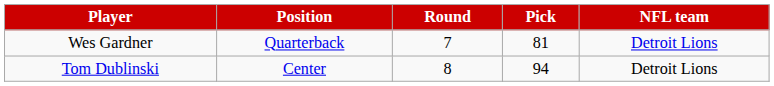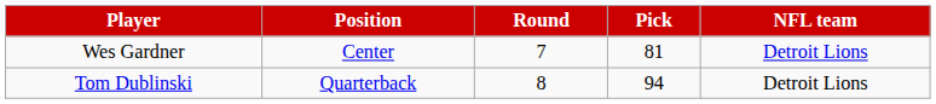Wes Gardner | Position: Quarterback -> Center
Tom Dublinski | Position: Center -> Quarterback
